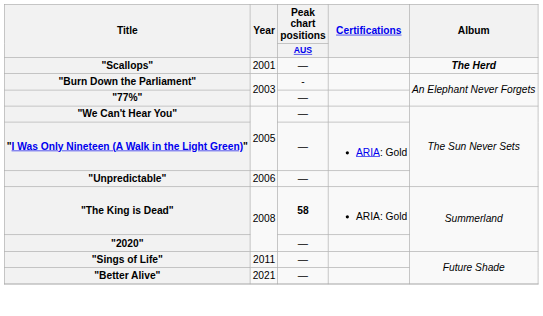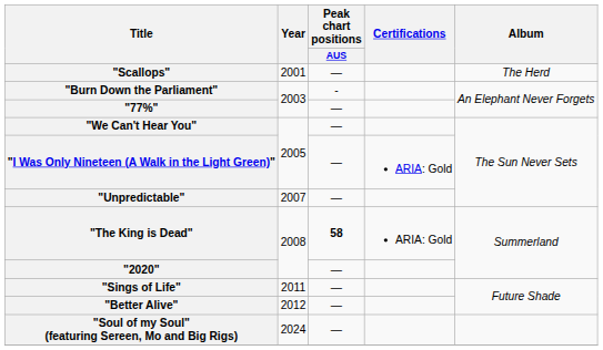"Scallops" | Album: bold -> normal
"Unpredictable" | Year: 2006 -> 2007
"Better Alive" | Year: 2021 -> 2012
+ row: "Soul of my Soul" (featuring Sereen, Mo and Big Rigs) | 2024 | —
